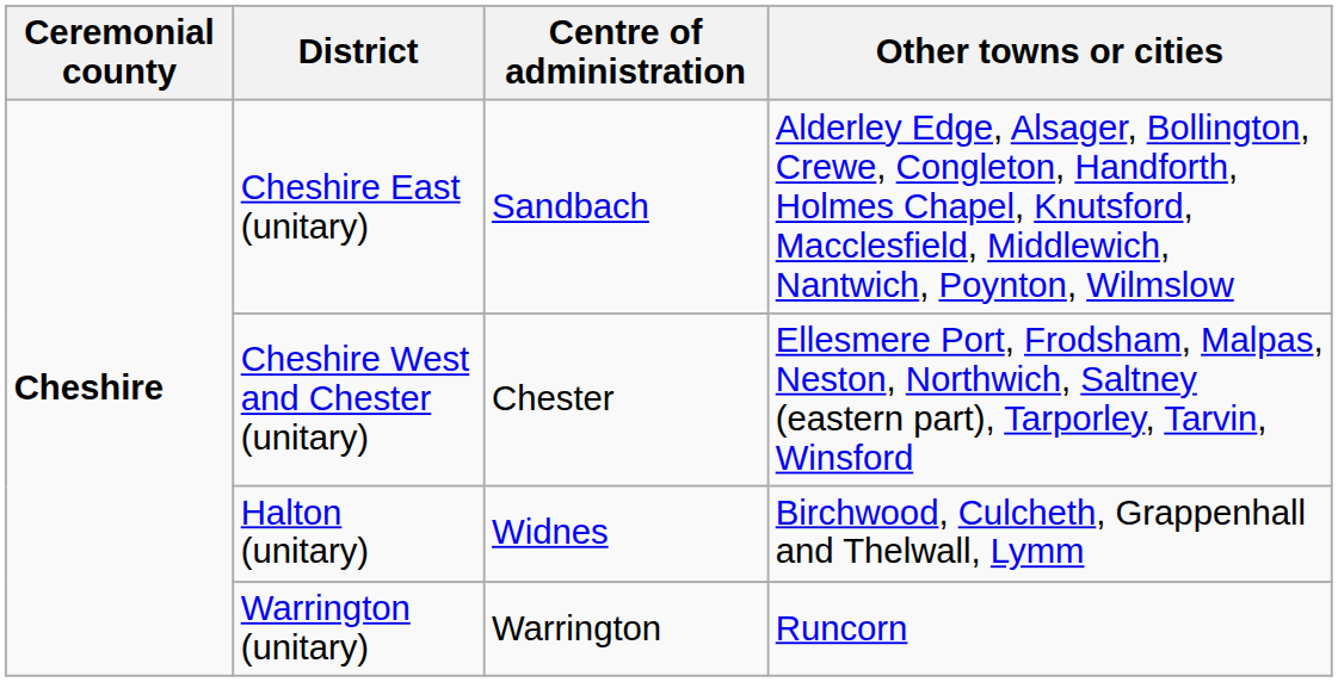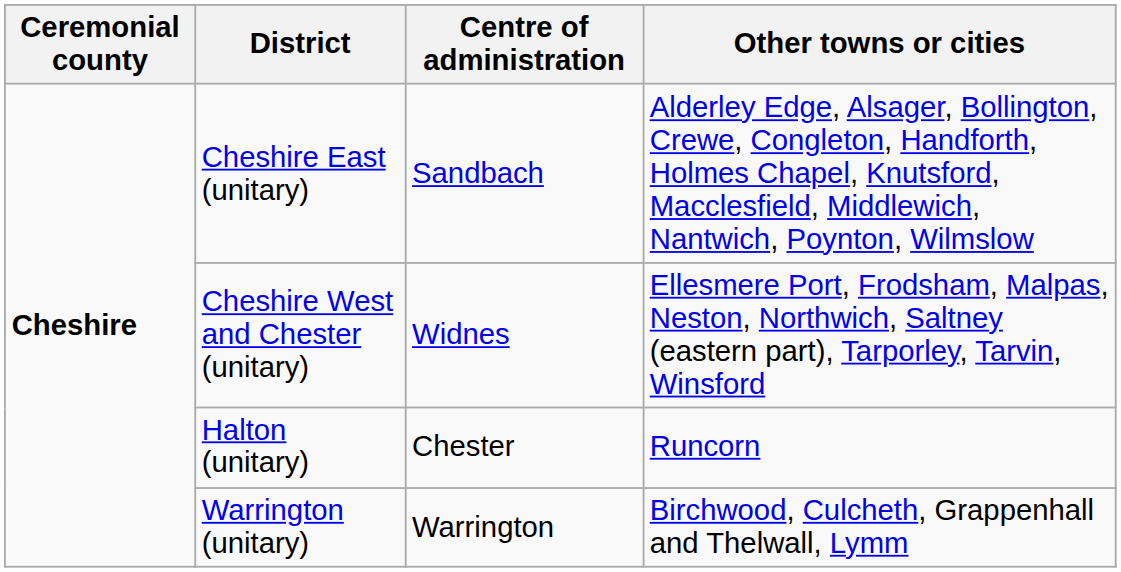Cheshire West and Chester (unitary) | Centre of administration: Chester -> Widnes
Halton (unitary) | Centre of administration: Widnes -> Chester
Halton (unitary) | Other towns or cities: Birchwood, Culcheth, Grappenhall and Thelwall, Lymm -> Runcorn
Warrington (unitary) | Other towns or cities: Runcorn -> Birchwood, Culcheth, Grappenhall and Thelwall, Lymm
